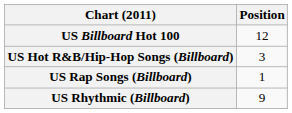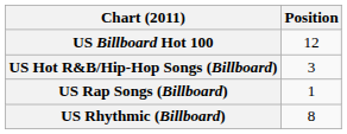US Rhythmic (Billboard) | Position: 9 -> 8
